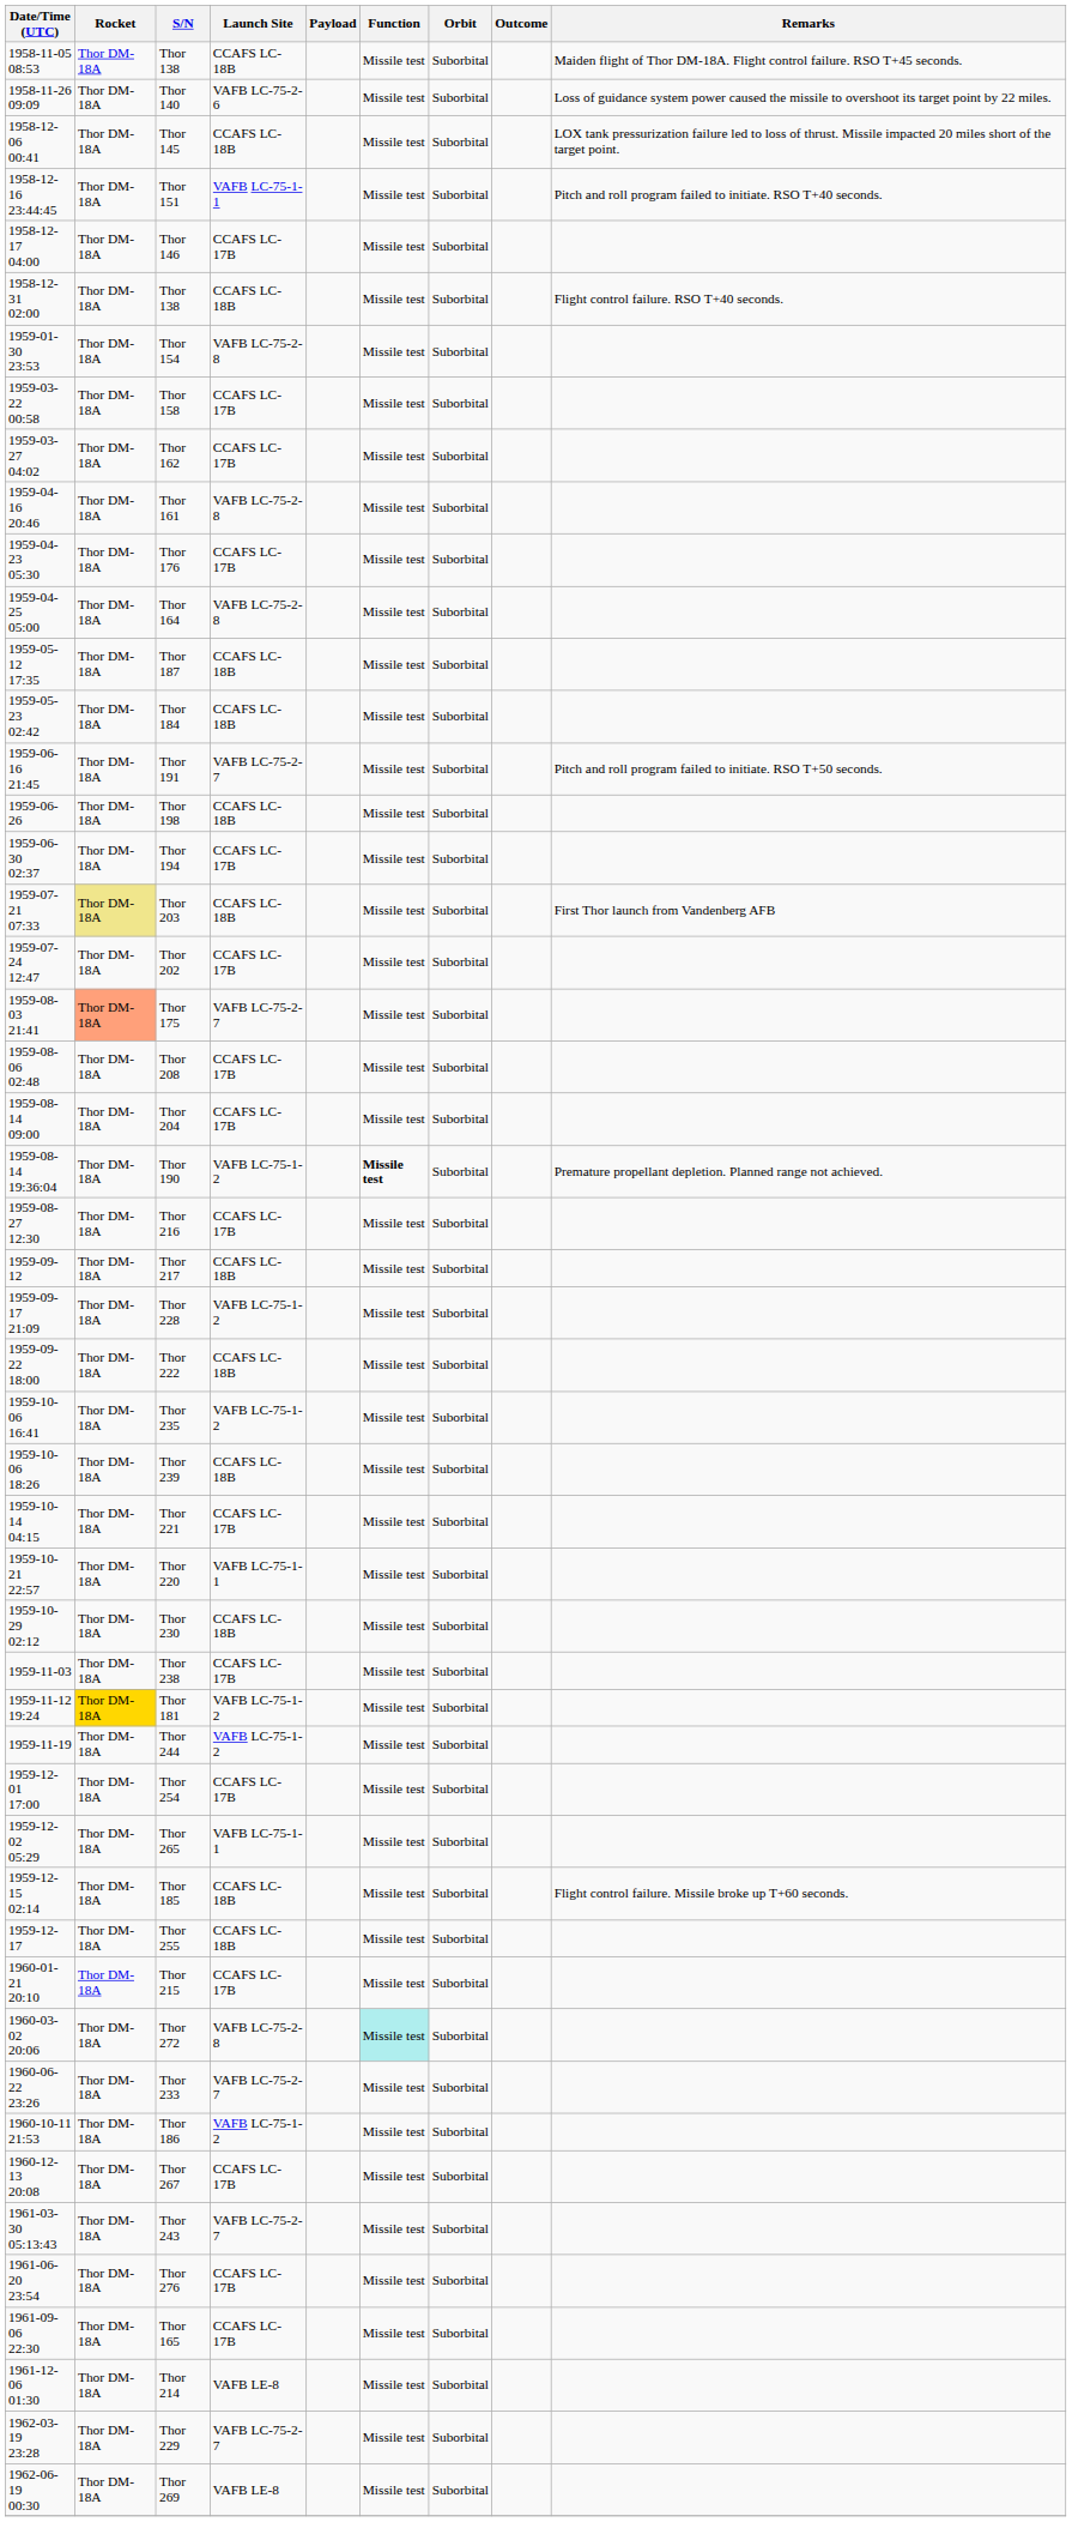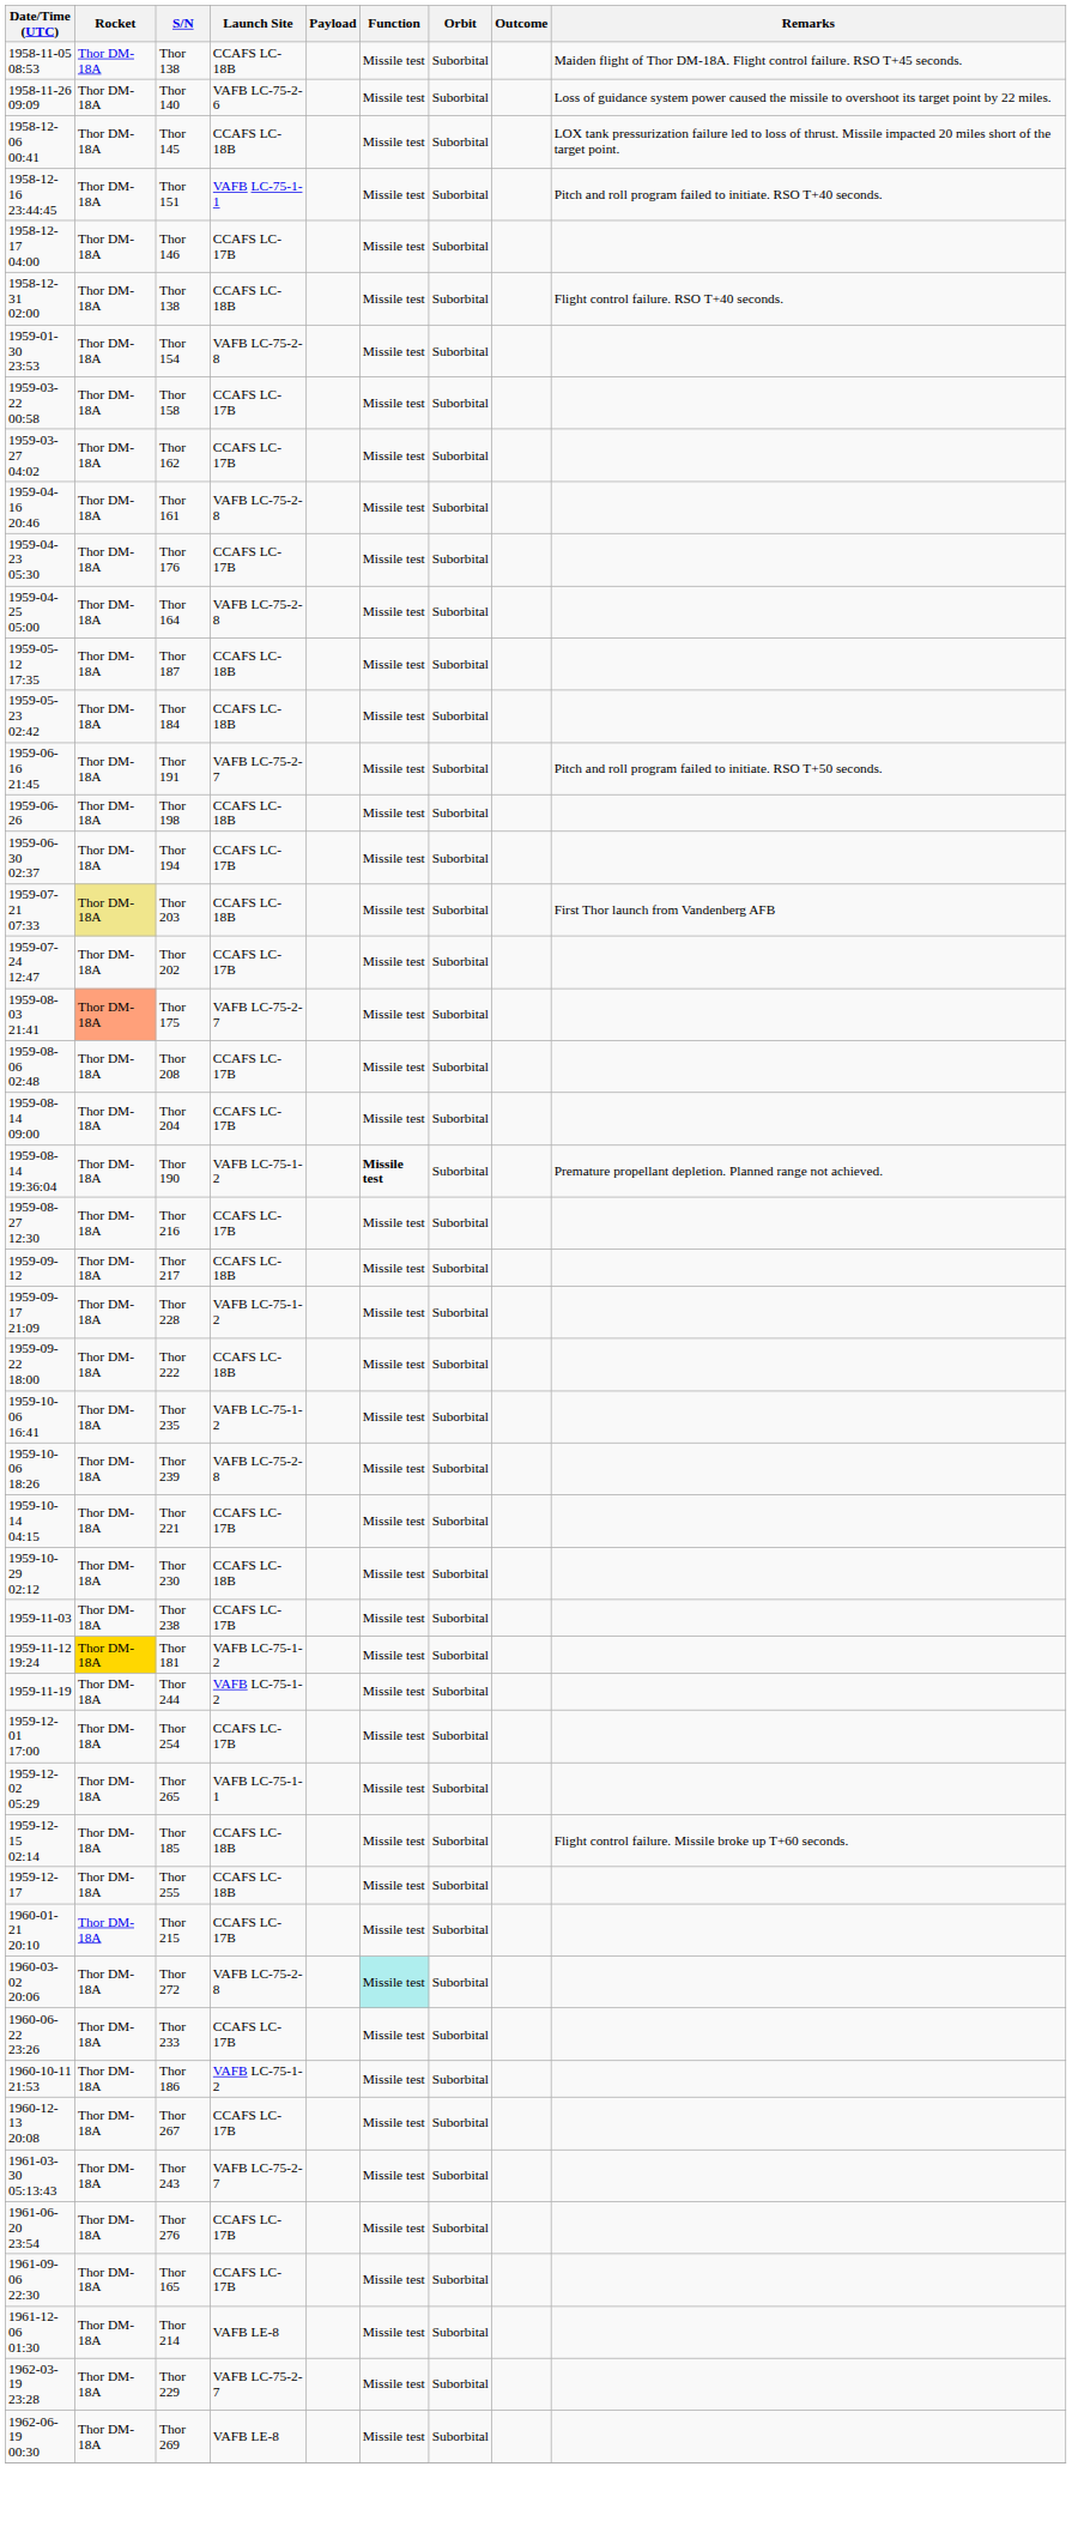Thor 239 | Launch Site: CCAFS LC-18B -> VAFB LC-75-2-8
- row: 1959-10-21 22:57 | Thor DM-18A | Thor 220 | VAFB LC-75-1-1 | Missile test | Suborbital
Thor 233 | Launch Site: VAFB LC-75-2-7 -> CCAFS LC-17B
